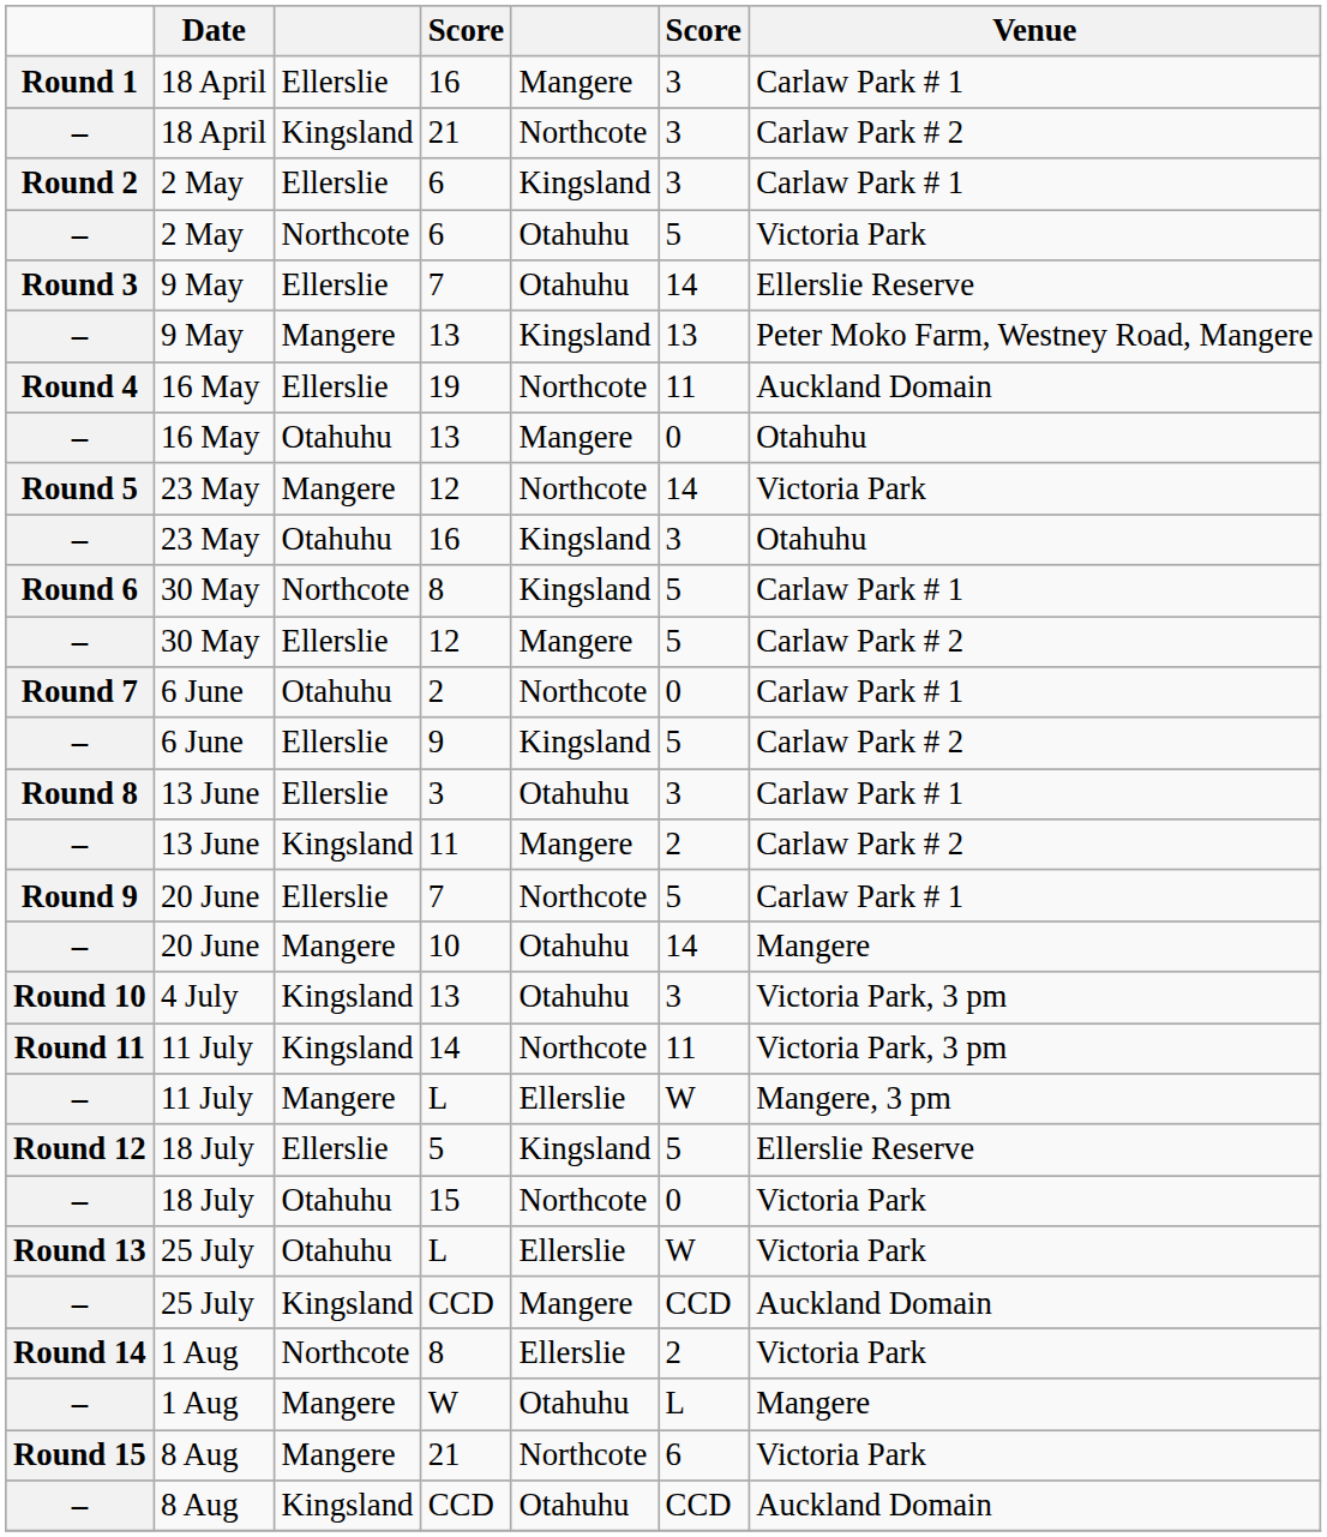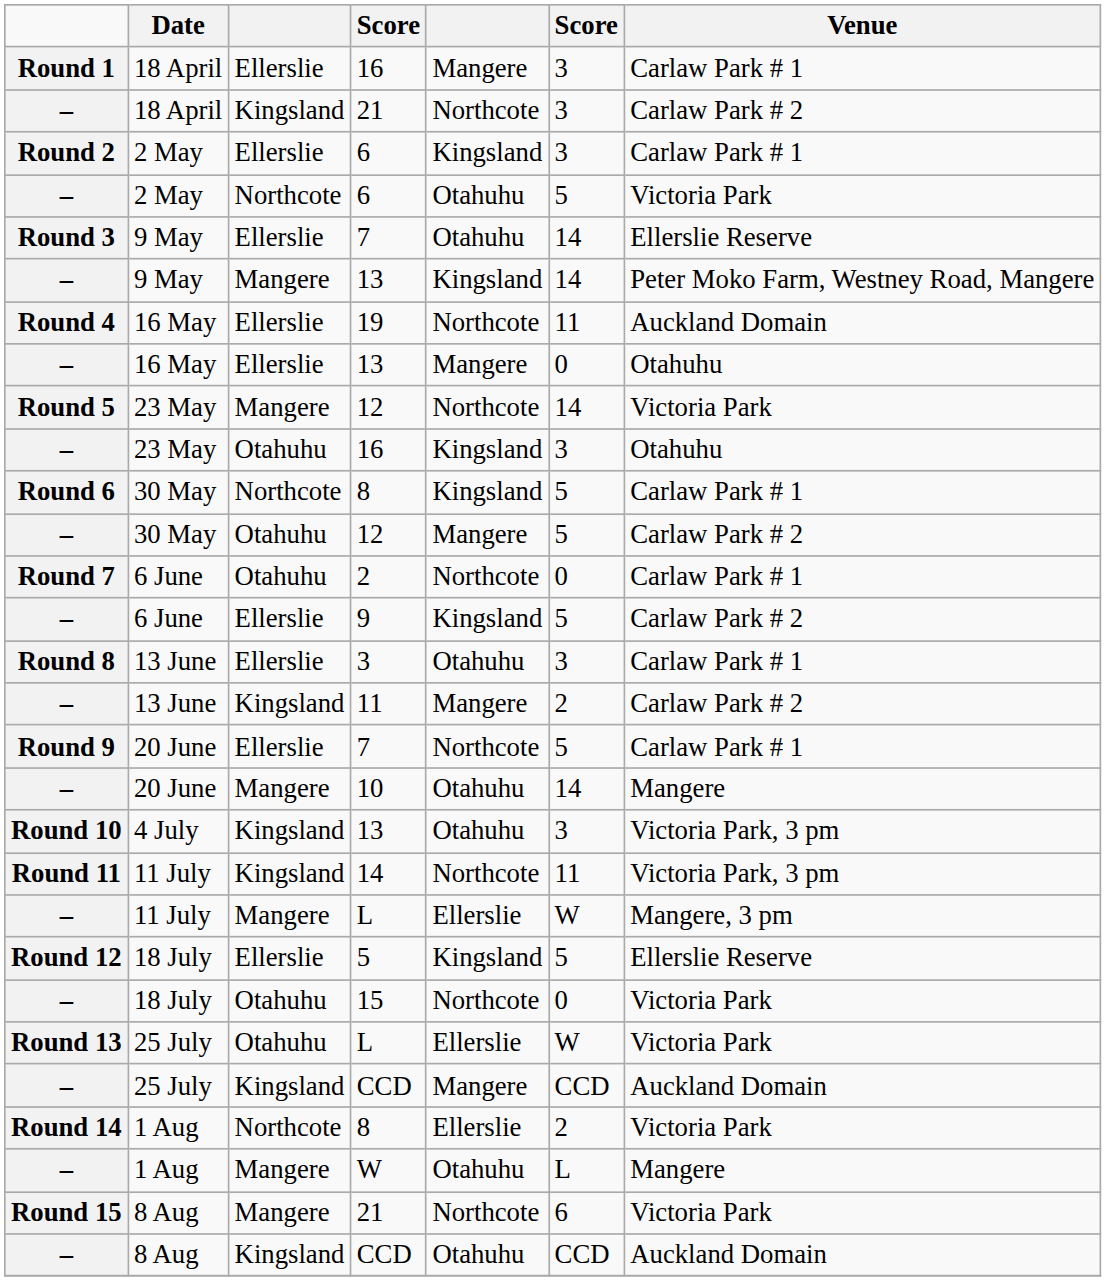9 May / 13 | column 6: 13 -> 14
16 May / 13 | column 3: Otahuhu -> Ellerslie
30 May / 12 | column 3: Ellerslie -> Otahuhu
